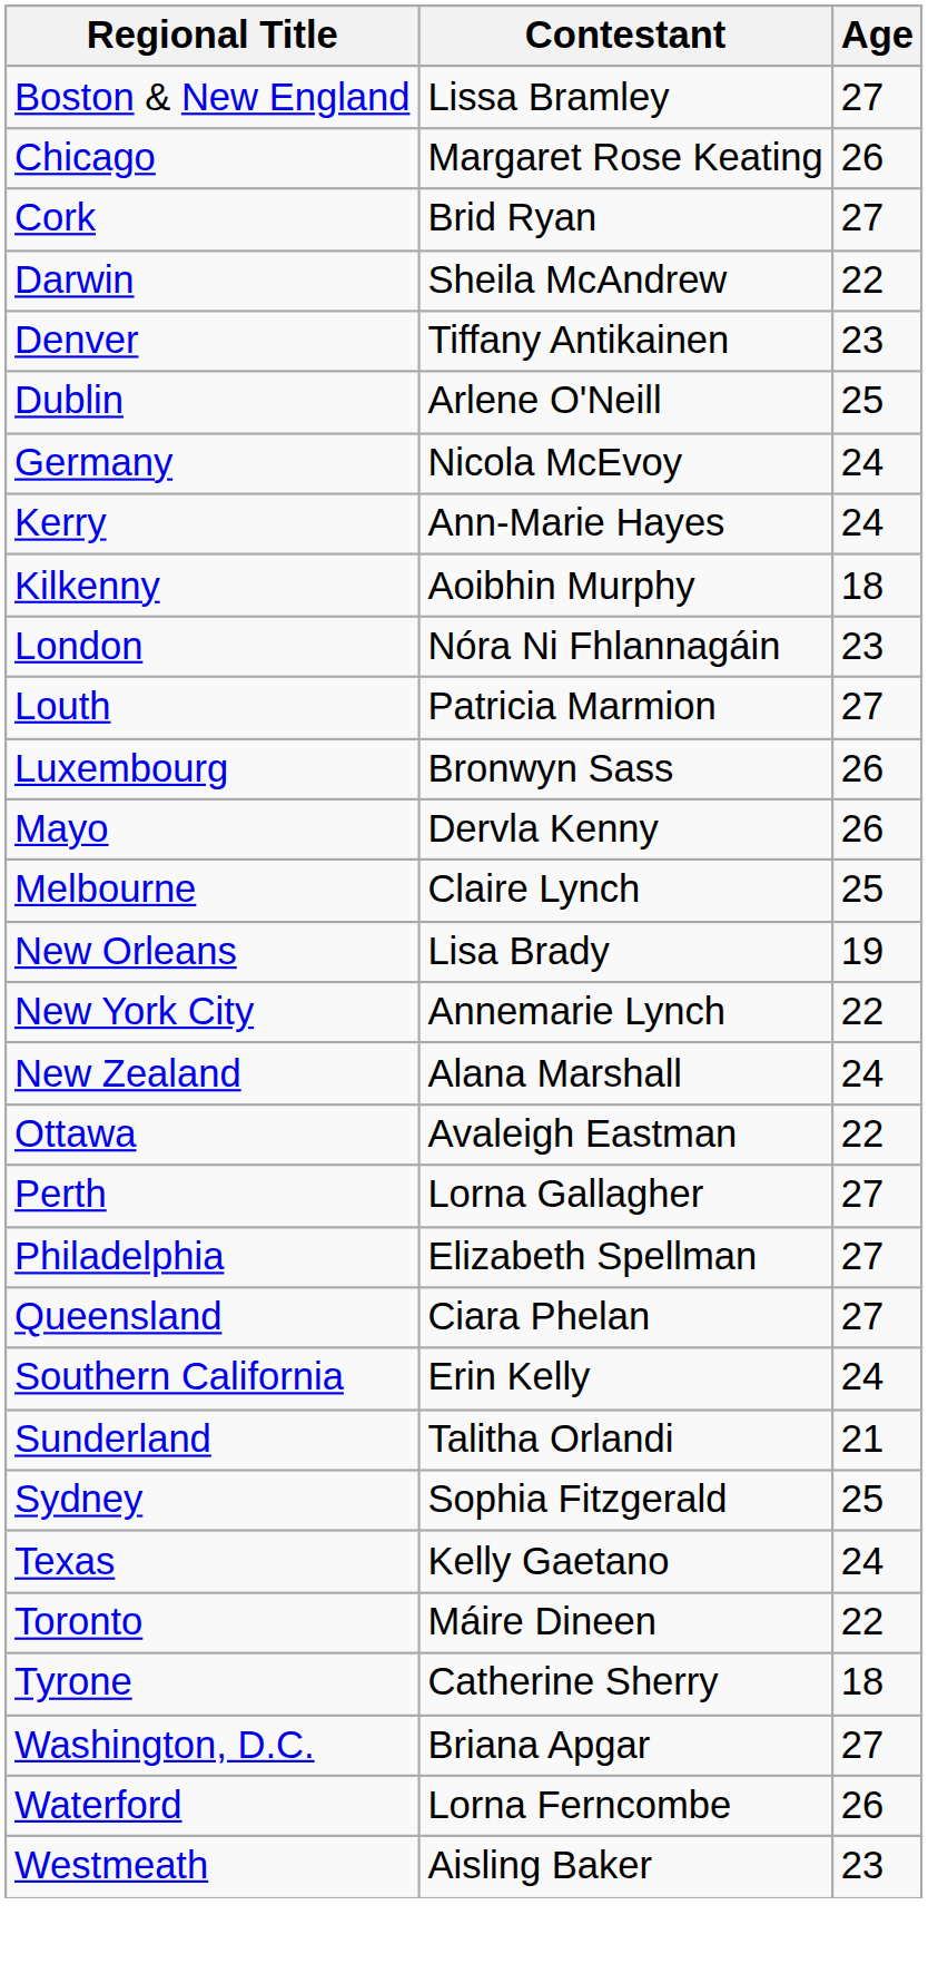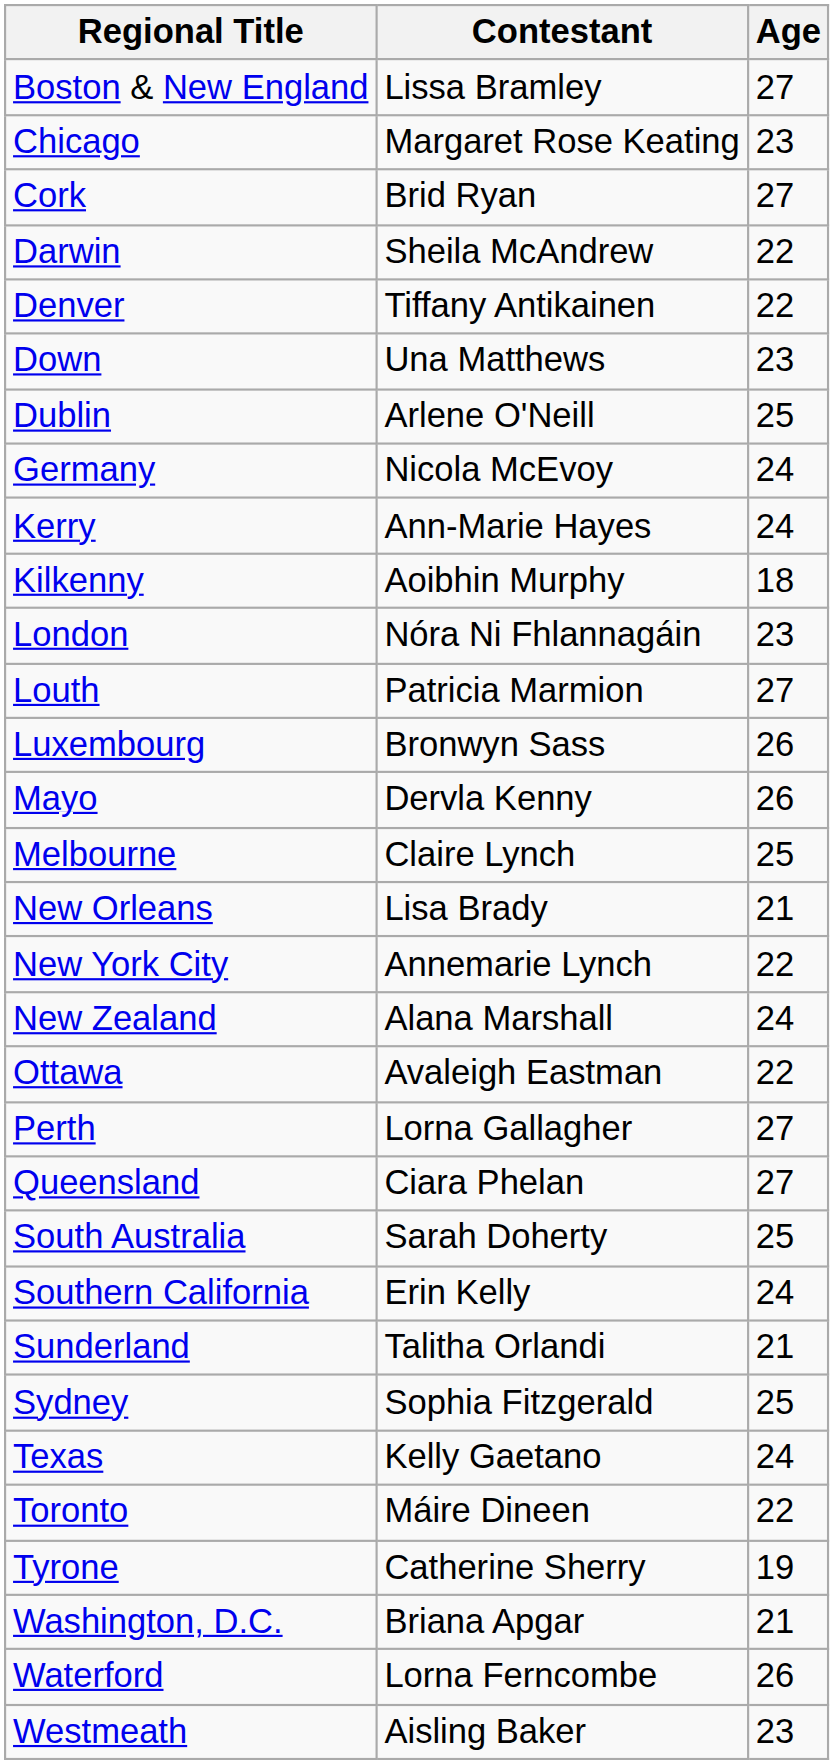Chicago | Age: 26 -> 23
Denver | Age: 23 -> 22
+ row: Down | Una Matthews | 23
New Orleans | Age: 19 -> 21
- row: Philadelphia | Elizabeth Spellman | 27
+ row: South Australia | Sarah Doherty | 25
Tyrone | Age: 18 -> 19
Washington, D.C. | Age: 27 -> 21
